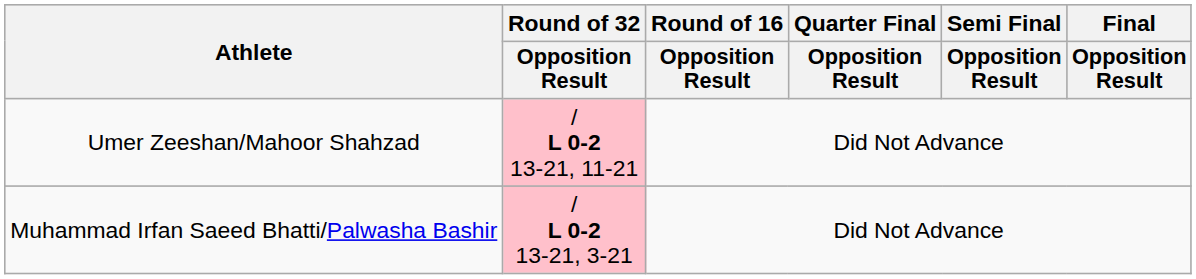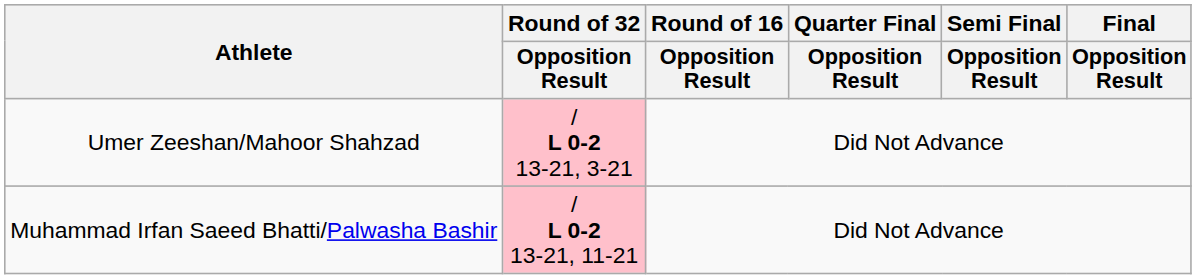Umer Zeeshan/Mahoor Shahzad | Round of 32 / Opposition Result: / L 0-2 13-21, 11-21 -> / L 0-2 13-21, 3-21
Muhammad Irfan Saeed Bhatti/Palwasha Bashir | Round of 32 / Opposition Result: / L 0-2 13-21, 3-21 -> / L 0-2 13-21, 11-21
